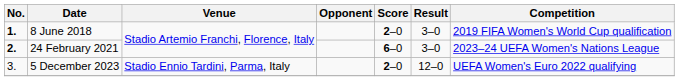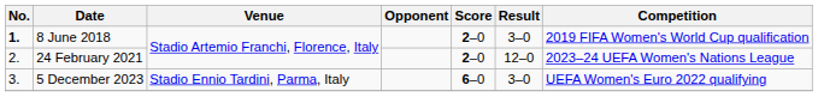24 February 2021 | No.: bold -> normal
24 February 2021 | Score: 6–0 -> 2–0
24 February 2021 | Result: 3–0 -> 12–0
5 December 2023 | Score: 2–0 -> 6–0
5 December 2023 | Result: 12–0 -> 3–0
